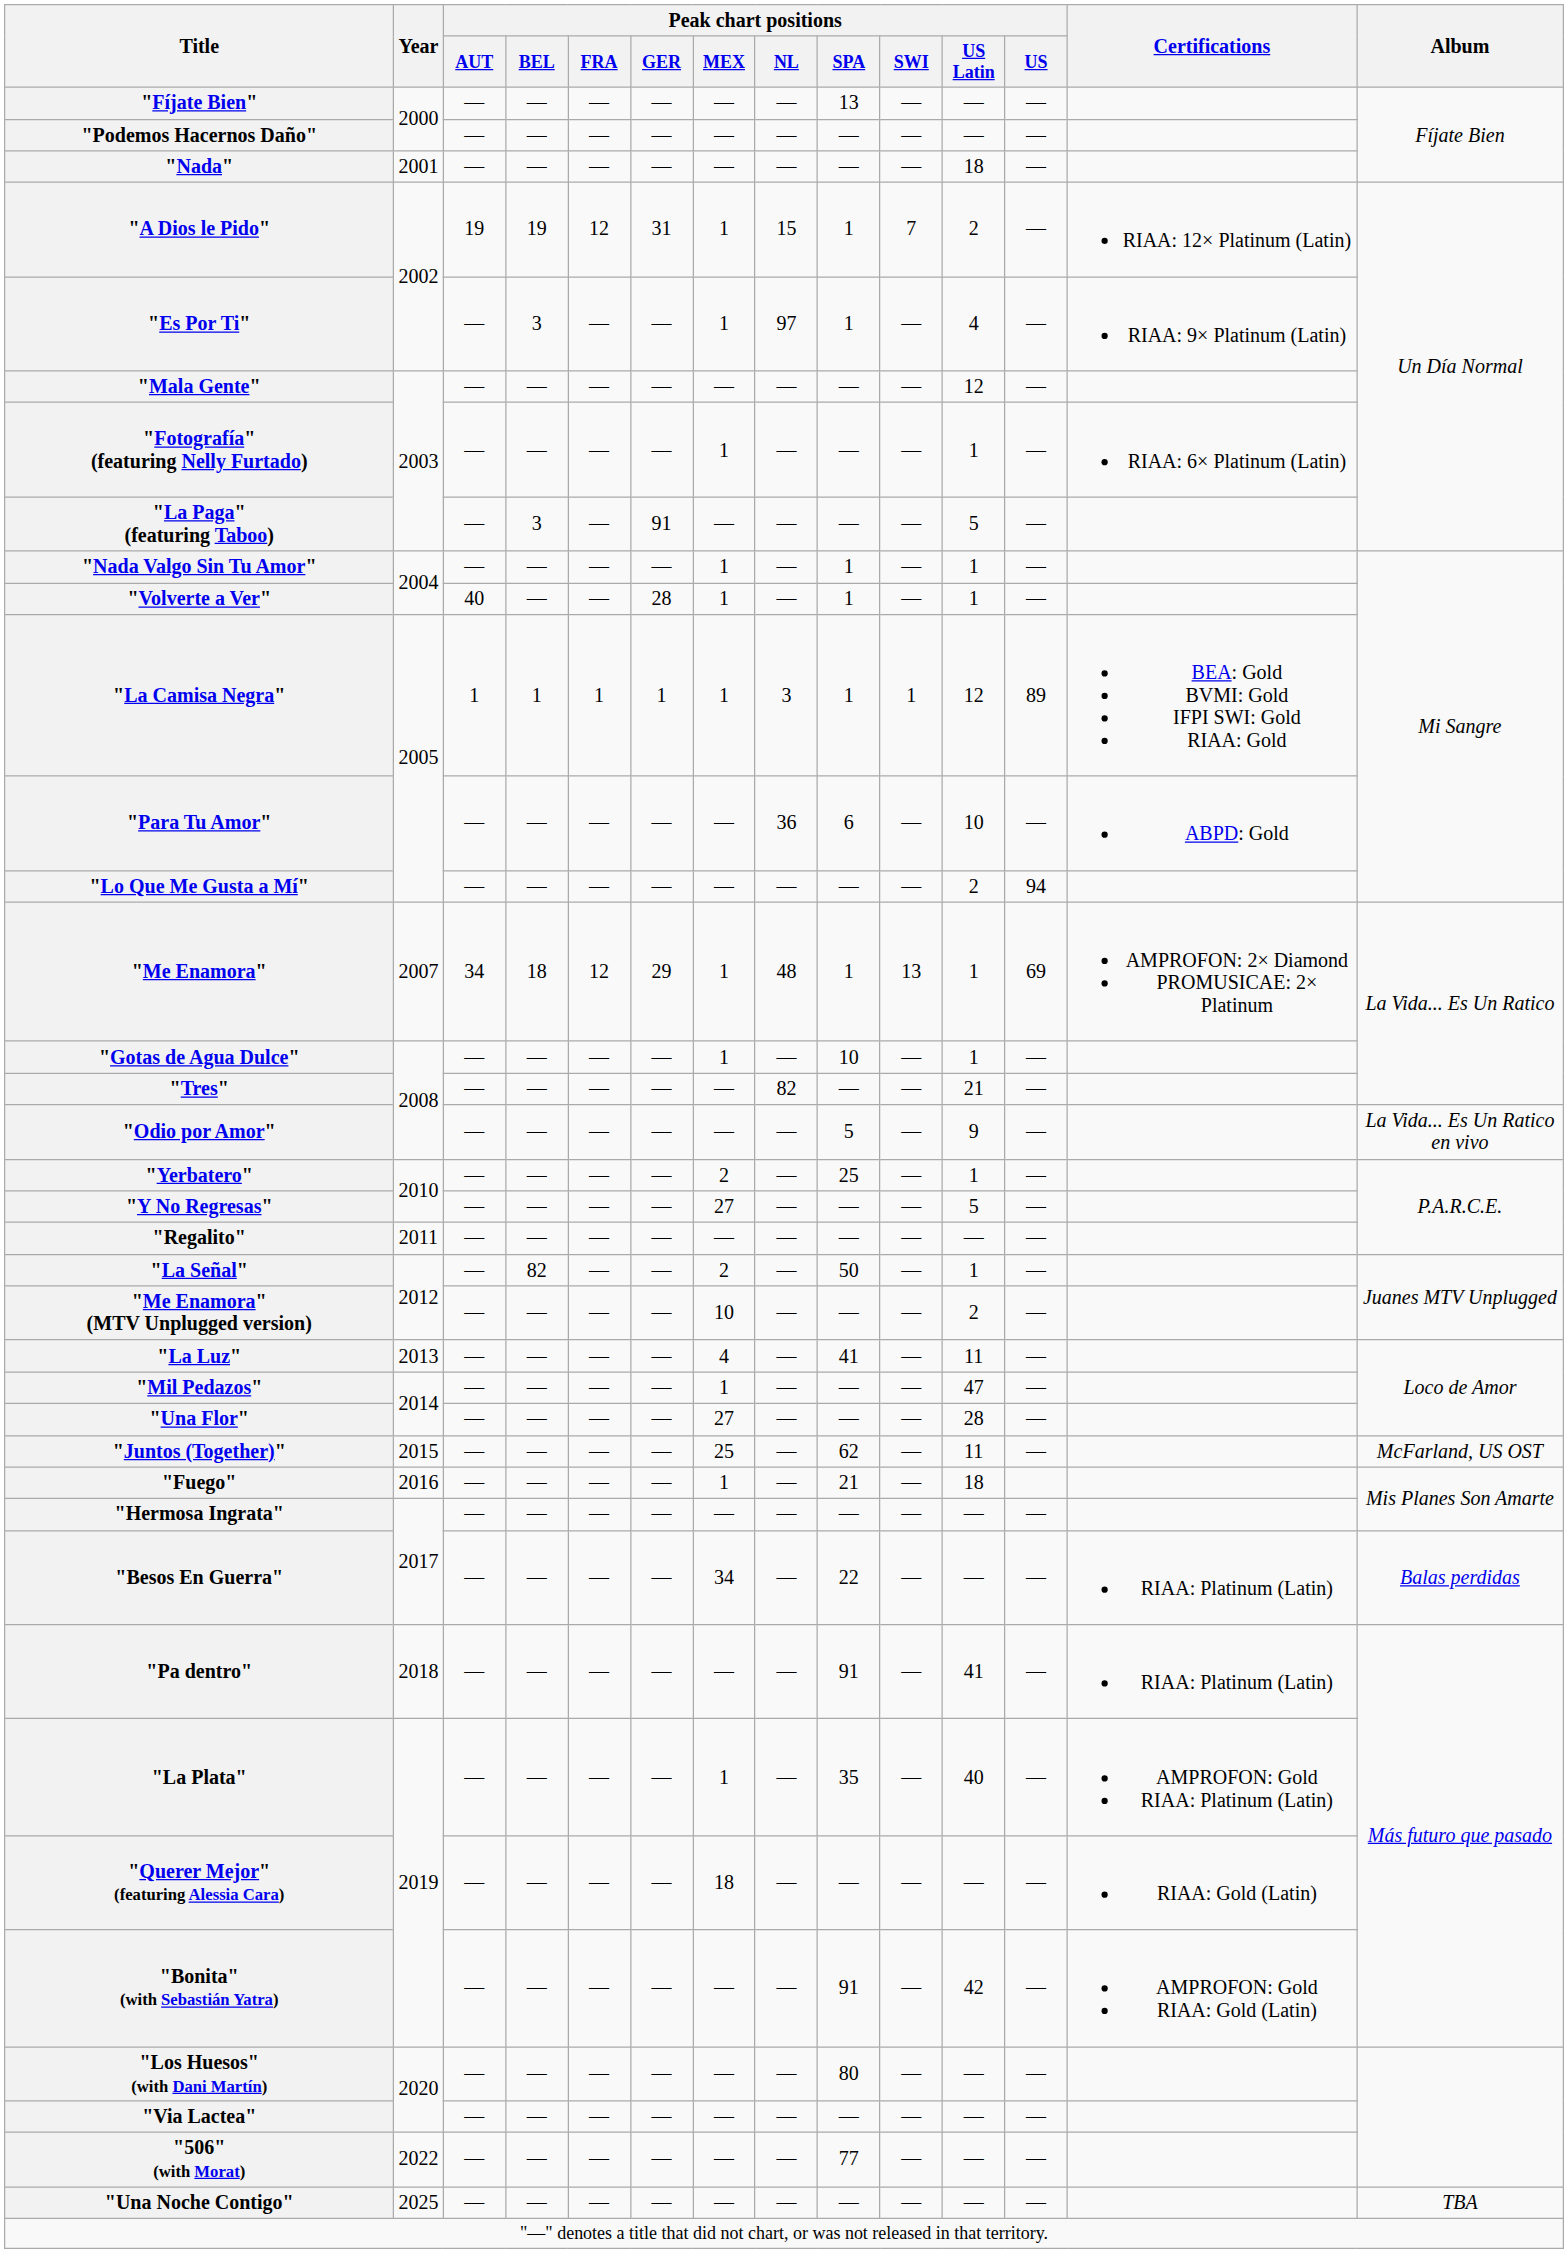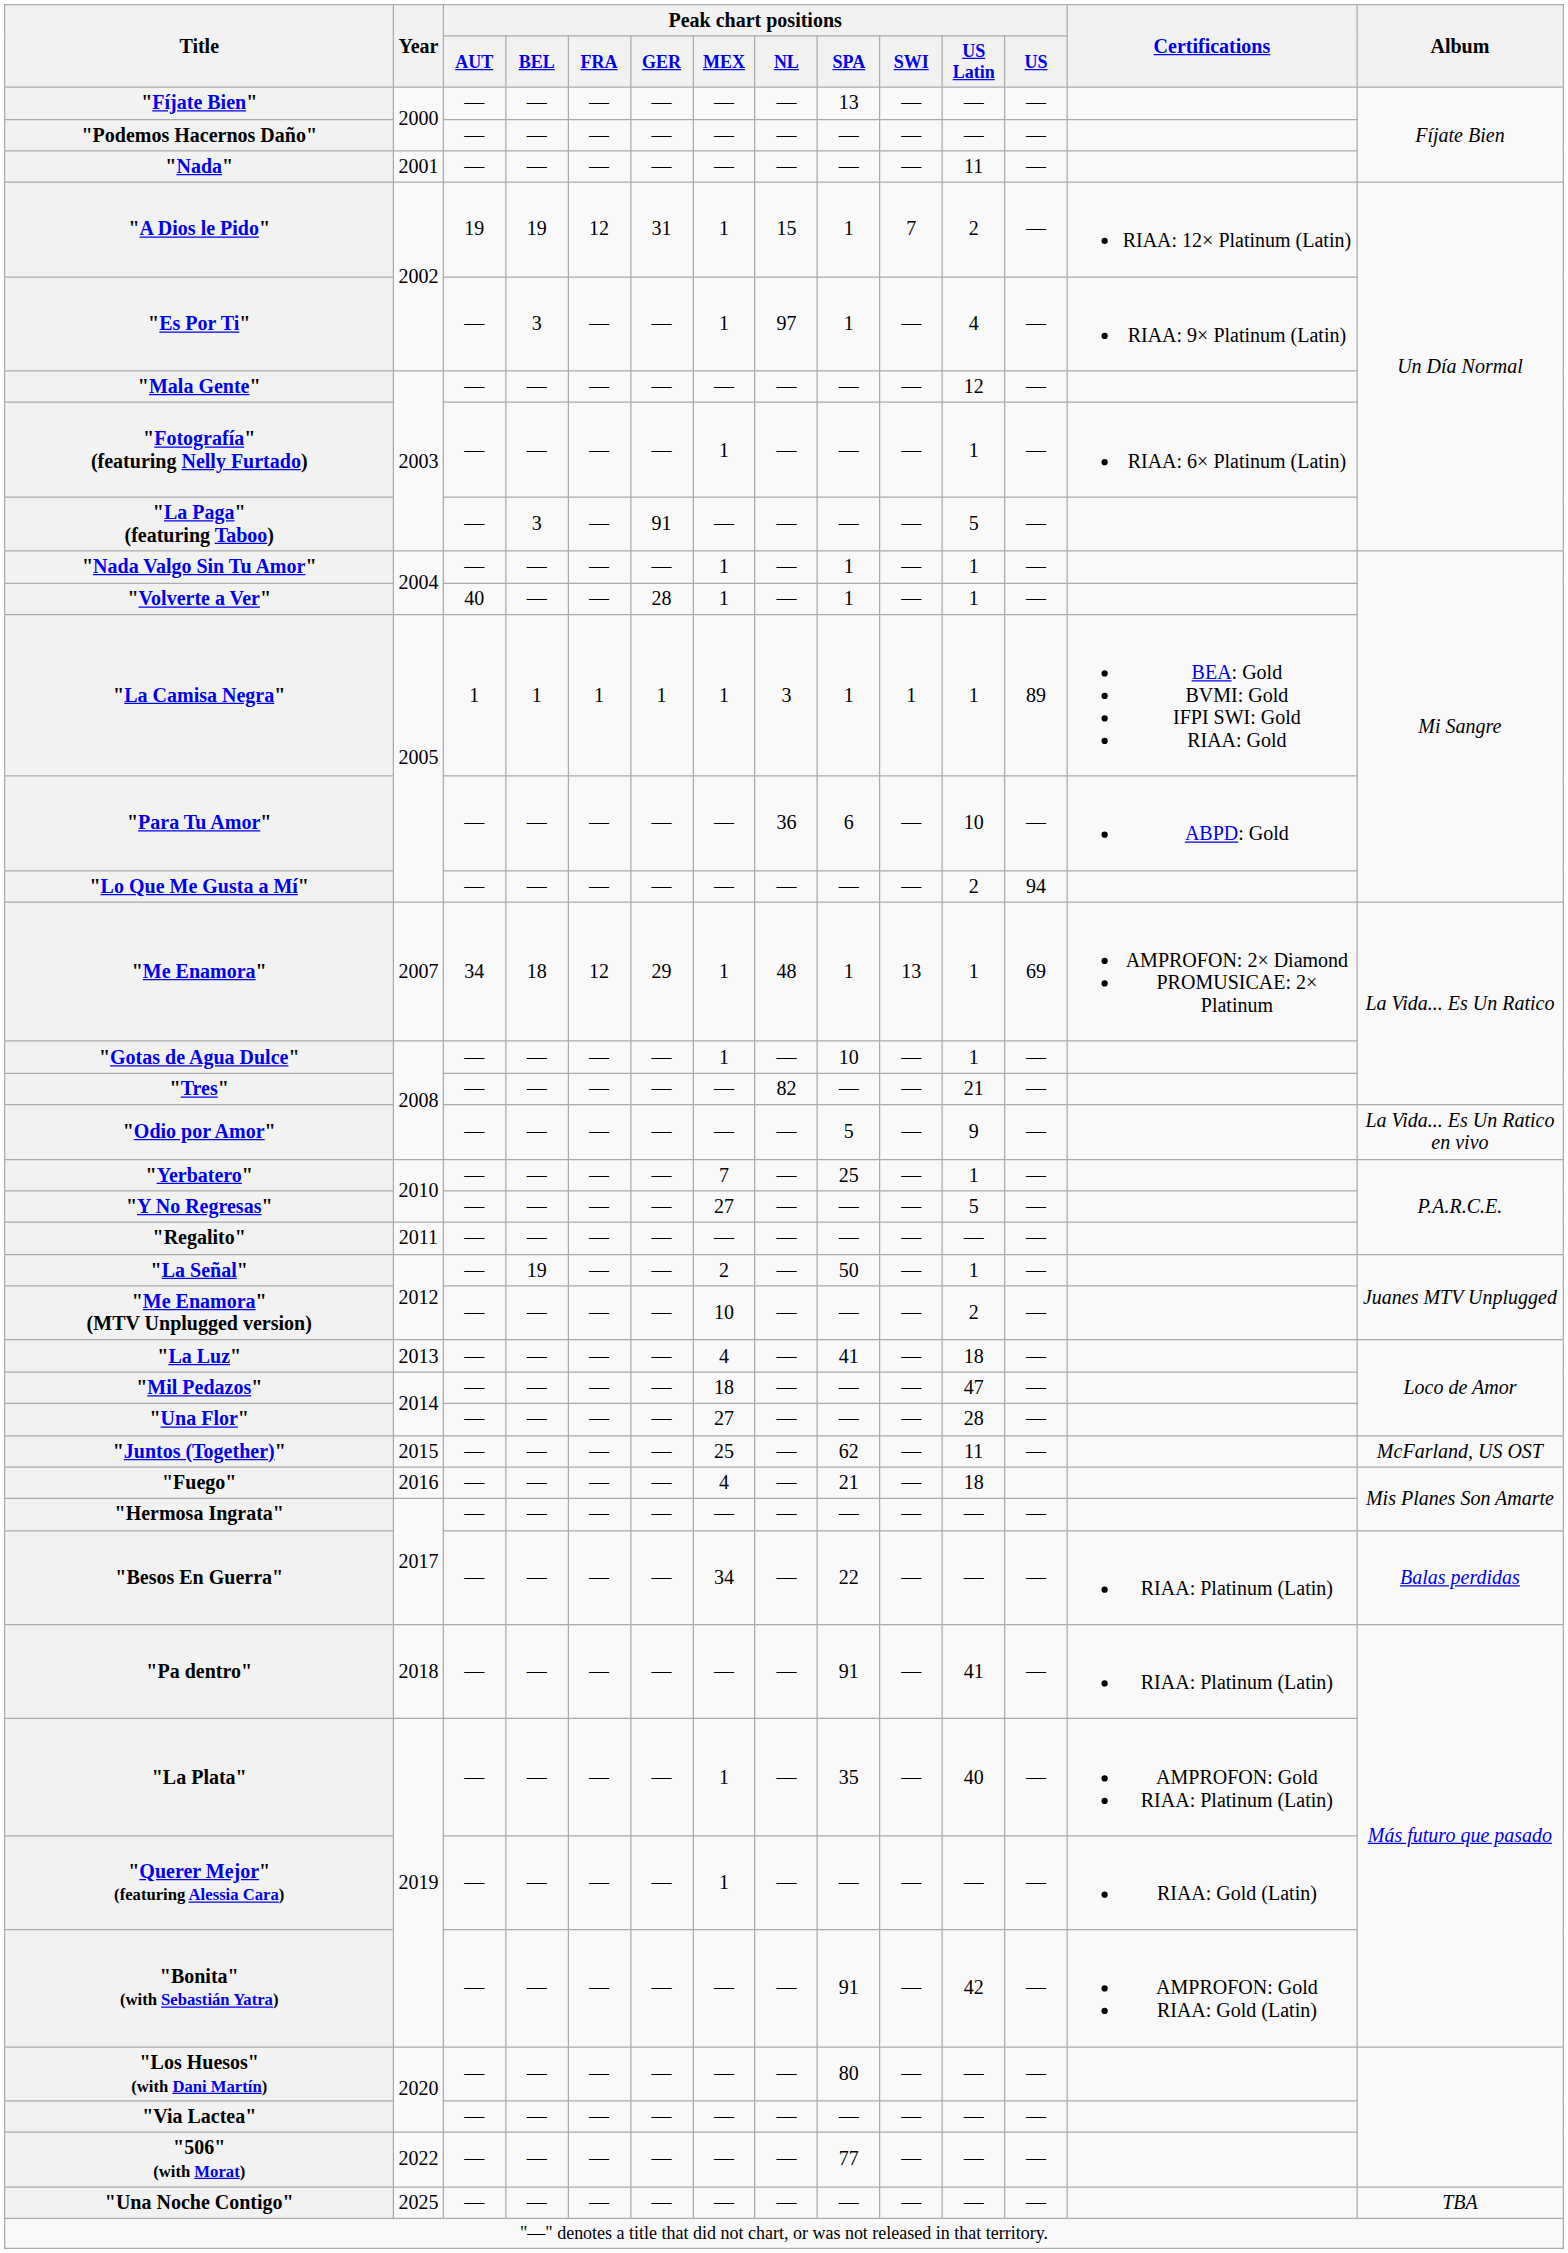"Nada" | Peak chart positions / US Latin: 18 -> 11
"La Camisa Negra" | Peak chart positions / US Latin: 12 -> 1
"Yerbatero" | Peak chart positions / MEX: 2 -> 7
"La Señal" | Peak chart positions / BEL: 82 -> 19
"La Luz" | Peak chart positions / US Latin: 11 -> 18
"Mil Pedazos" | Peak chart positions / MEX: 1 -> 18
"Fuego" | Peak chart positions / MEX: 1 -> 4
"Querer Mejor" (featuring Alessia Cara) | Peak chart positions / MEX: 18 -> 1
